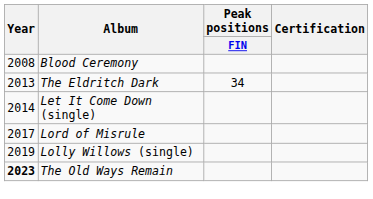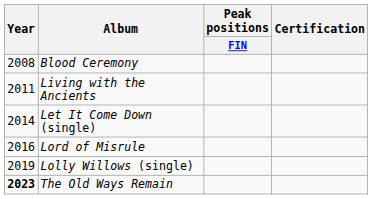+ row: 2011 | Living with the Ancients
- row: 2013 | The Eldritch Dark | 34
Lord of Misrule | Year: 2017 -> 2016
